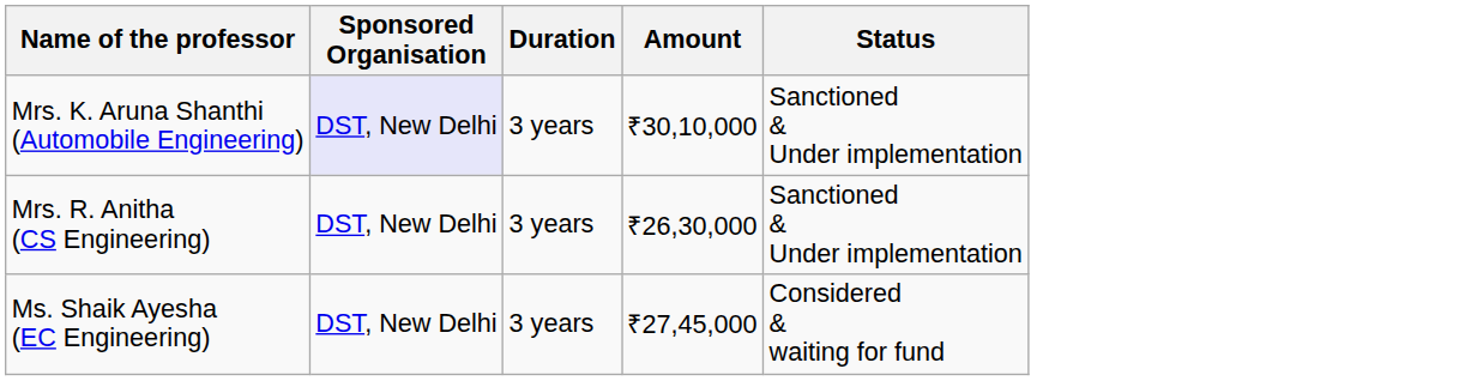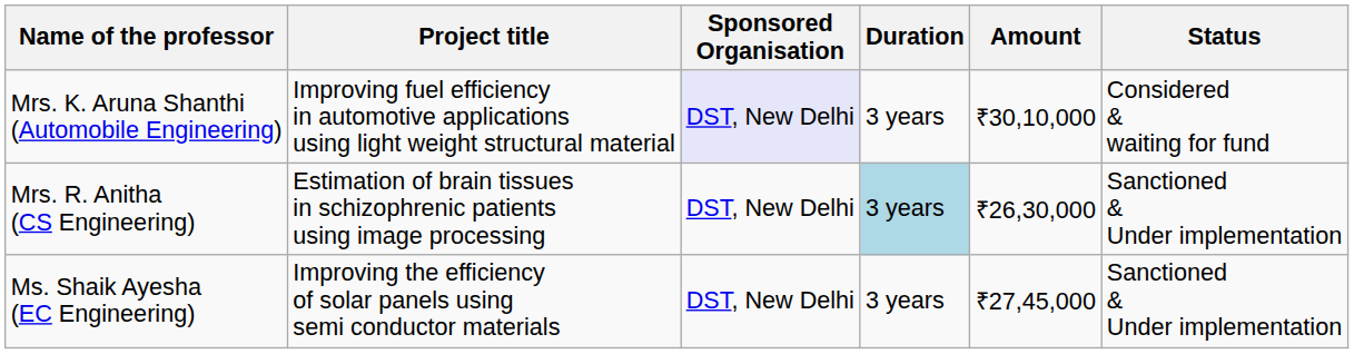+ column: Project title | Improving fuel efficiency in automotive applications using light weight structural material | Estimation of brain tissues in schizophrenic patients using image processing | Improving the efficiency of solar panels using semi conductor materials
Mrs. K. Aruna Shanthi (Automobile Engineering) | Status: Sanctioned & Under implementation -> Considered & waiting for fund
Mrs. R. Anitha (CS Engineering) | Duration: no background -> lightblue background
Ms. Shaik Ayesha (EC Engineering) | Status: Considered & waiting for fund -> Sanctioned & Under implementation
